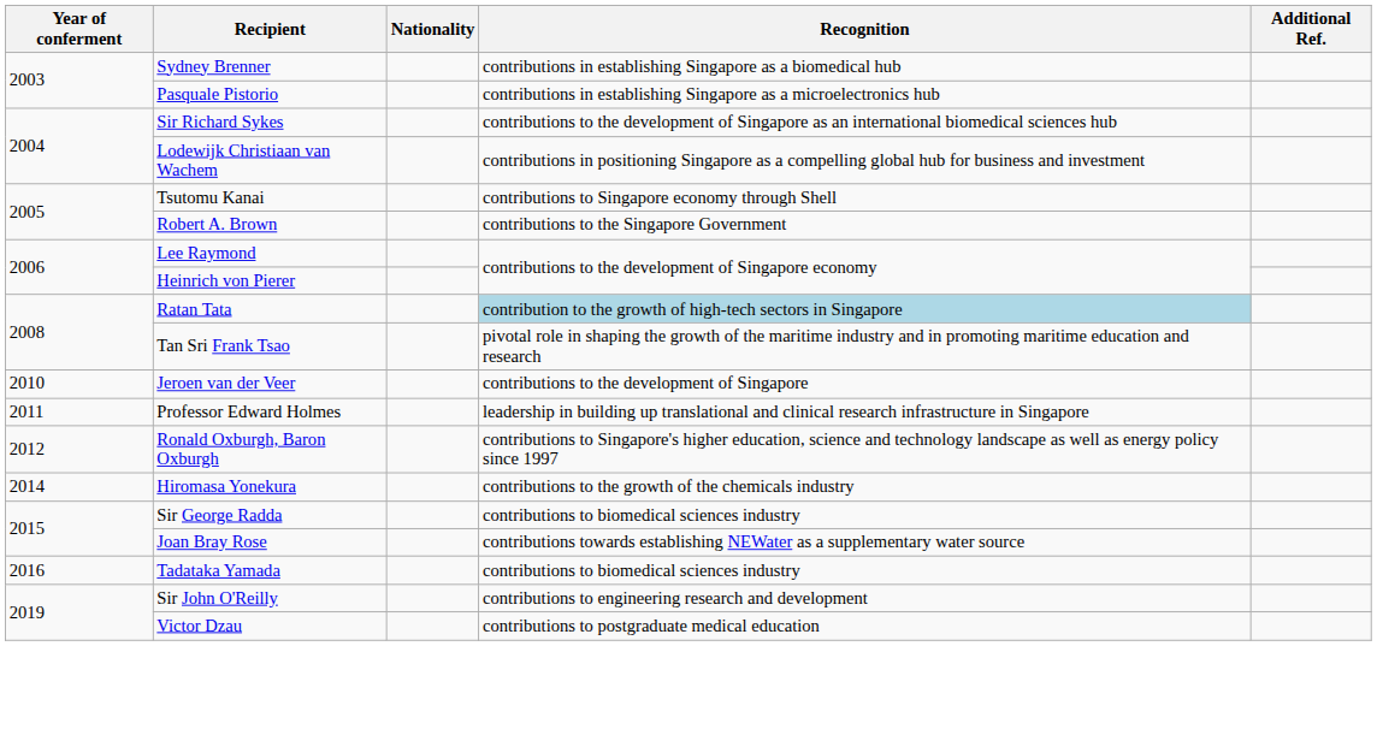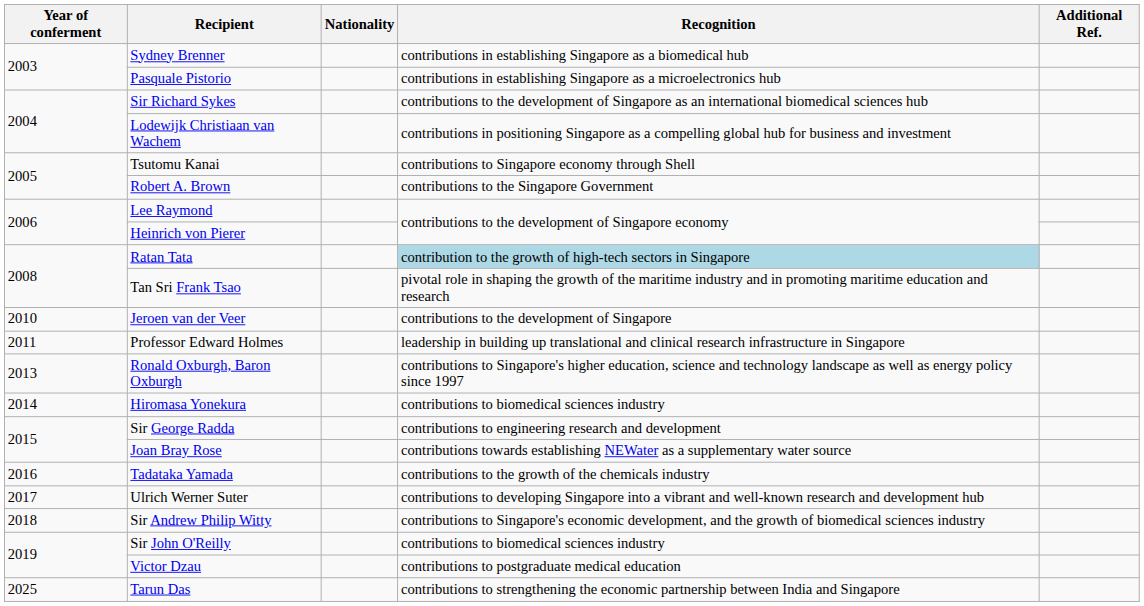Ronald Oxburgh, Baron Oxburgh | Year of conferment: 2012 -> 2013
Hiromasa Yonekura | Recognition: contributions to the growth of the chemicals industry -> contributions to biomedical sciences industry
Sir George Radda | Recognition: contributions to biomedical sciences industry -> contributions to engineering research and development
Tadataka Yamada | Recognition: contributions to biomedical sciences industry -> contributions to the growth of the chemicals industry
+ row: 2017 | Ulrich Werner Suter | contributions to developing Singapore into a vibrant and well-known research and development hub
+ row: 2018 | Sir Andrew Philip Witty | contributions to Singapore's economic development, and the growth of biomedical sciences industry
Sir John O'Reilly | Recognition: contributions to engineering research and development -> contributions to biomedical sciences industry
+ row: 2025 | Tarun Das | contributions to strengthening the economic partnership between India and Singapore
